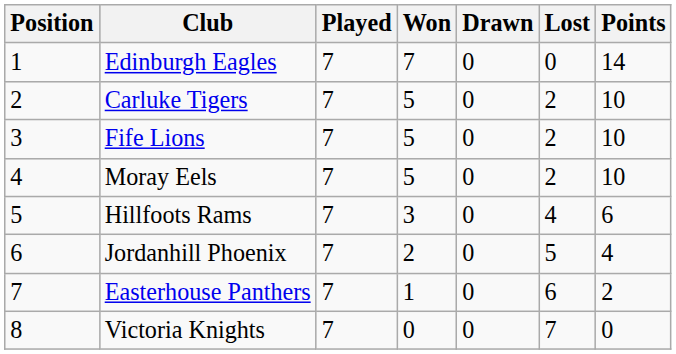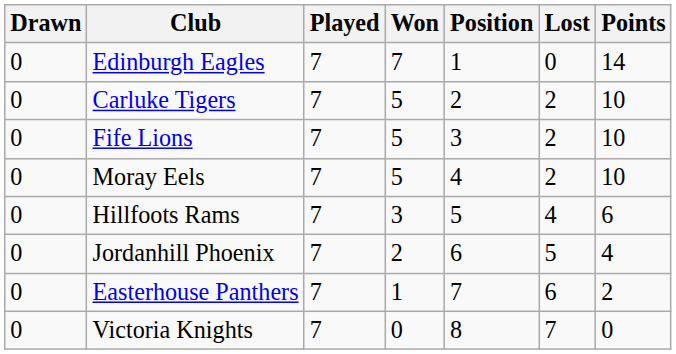columns swapped: Position <-> Drawn
